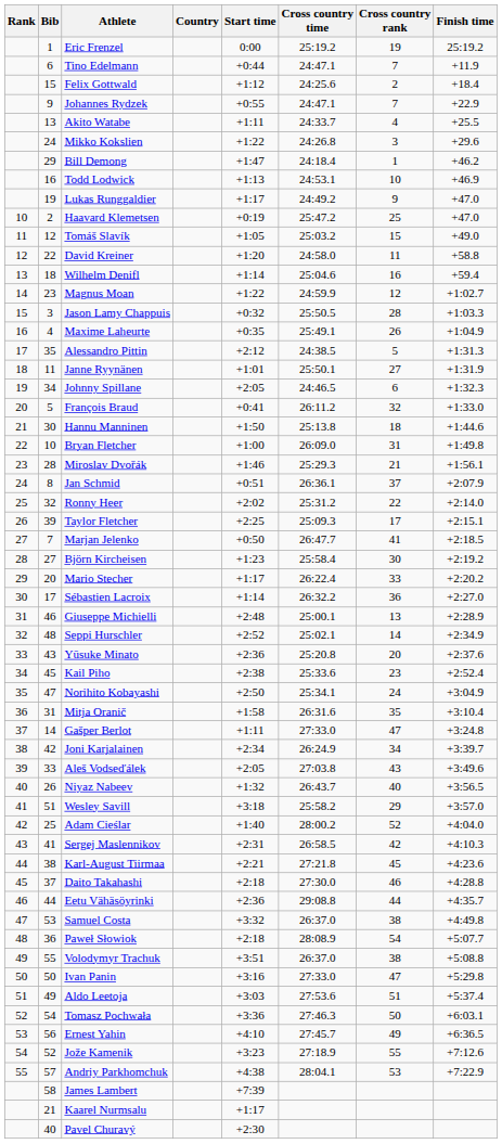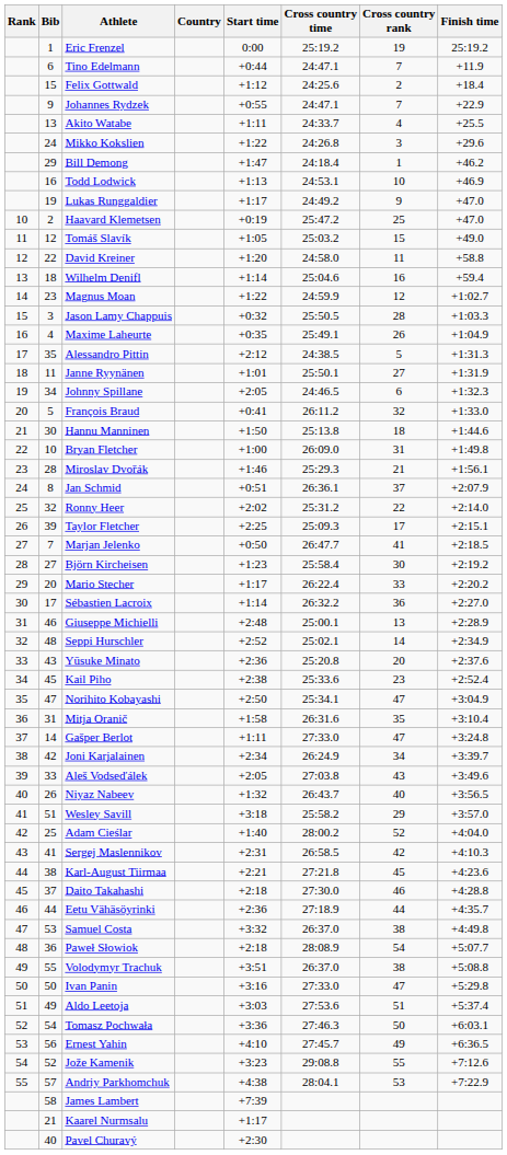Norihito Kobayashi | Cross country rank: 24 -> 47
Eetu Vähäsöyrinki | Cross country time: 29:08.8 -> 27:18.9
Jože Kamenik | Cross country time: 27:18.9 -> 29:08.8
